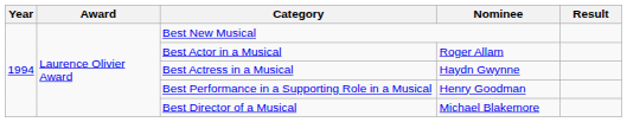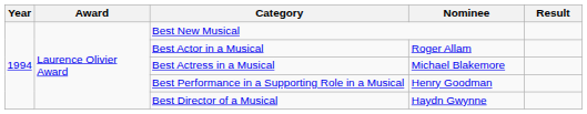Best Actress in a Musical | Nominee: Haydn Gwynne -> Michael Blakemore
Best Director of a Musical | Nominee: Michael Blakemore -> Haydn Gwynne
